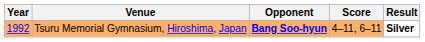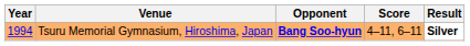Tsuru Memorial Gymnasium, Hiroshima, Japan | Year: 1992 -> 1994
